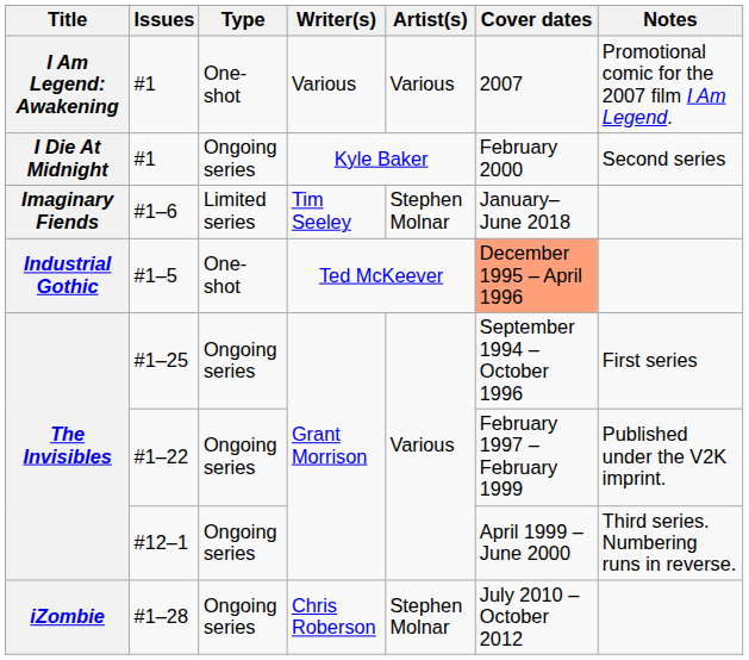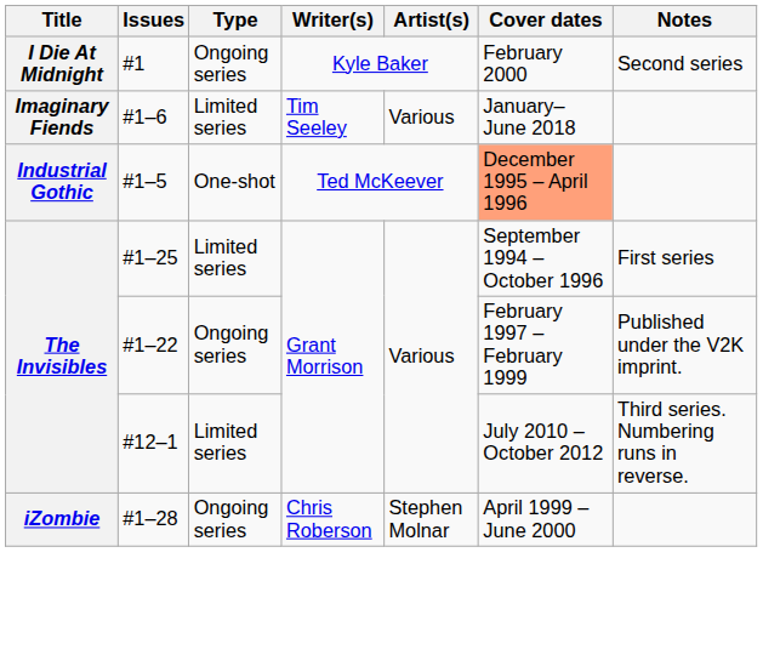- row: I Am Legend: Awakening | #1 | One-shot | Various | Various | 2007 | Promotional comic for the 2007 film I Am Legend.
#1–6 | Artist(s): Stephen Molnar -> Various
#1–25 | Type: Ongoing series -> Limited series
#12–1 | Type: Ongoing series -> Limited series
#12–1 | Cover dates: April 1999 – June 2000 -> July 2010 – October 2012
#1–28 | Cover dates: July 2010 – October 2012 -> April 1999 – June 2000
